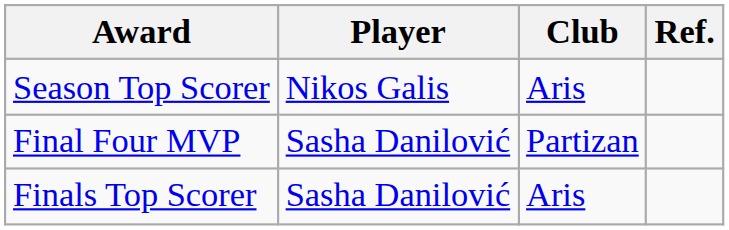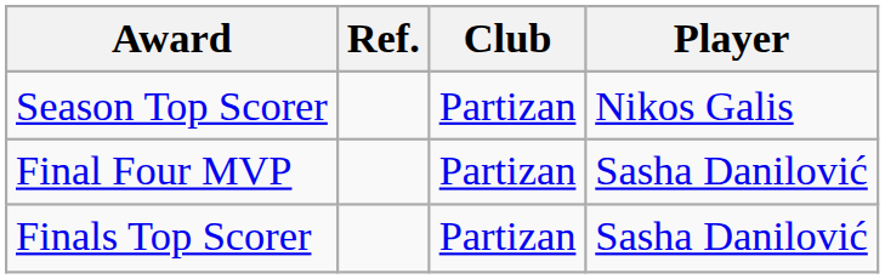columns swapped: Player <-> Ref.
Season Top Scorer | Club: Aris -> Partizan
Finals Top Scorer | Club: Aris -> Partizan
